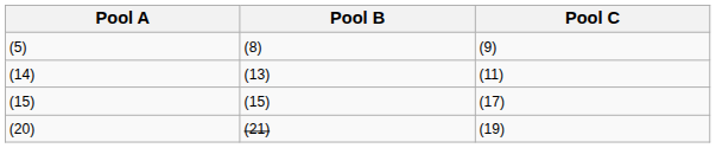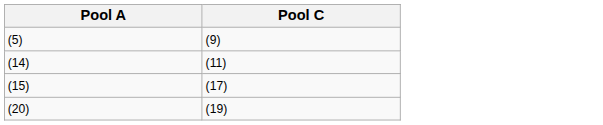- column: Pool B | (8) | (13) | (15) | (21)
